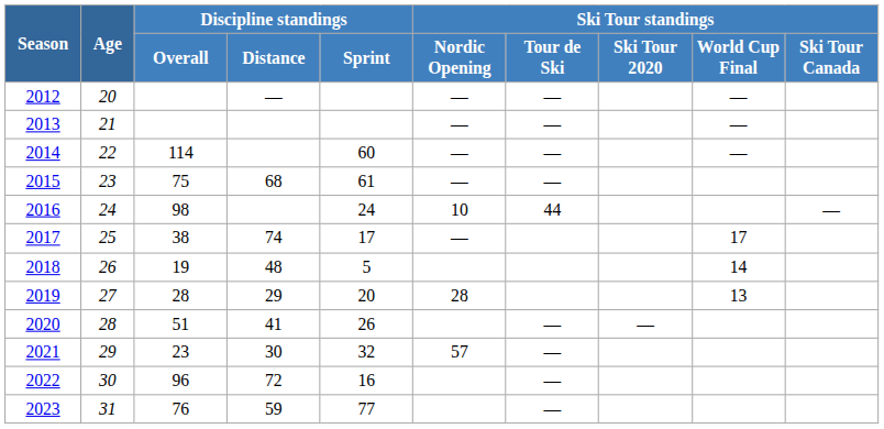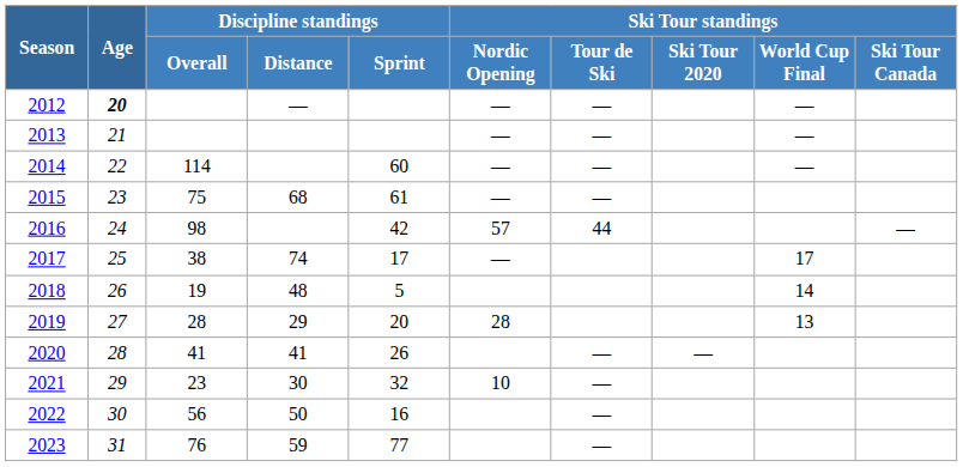2012 | Age: normal -> bold
2016 | Discipline standings / Sprint: 24 -> 42
2016 | Ski Tour standings / Nordic Opening: 10 -> 57
2020 | Discipline standings / Overall: 51 -> 41
2021 | Ski Tour standings / Nordic Opening: 57 -> 10
2022 | Discipline standings / Overall: 96 -> 56
2022 | Discipline standings / Distance: 72 -> 50
